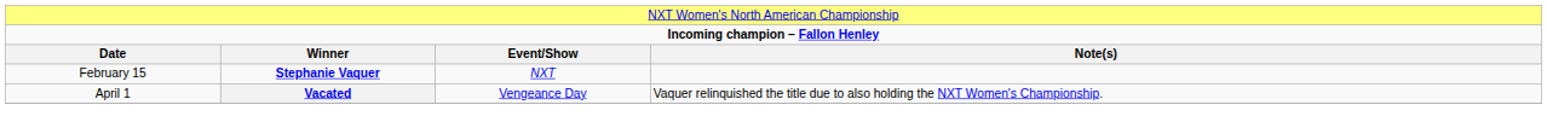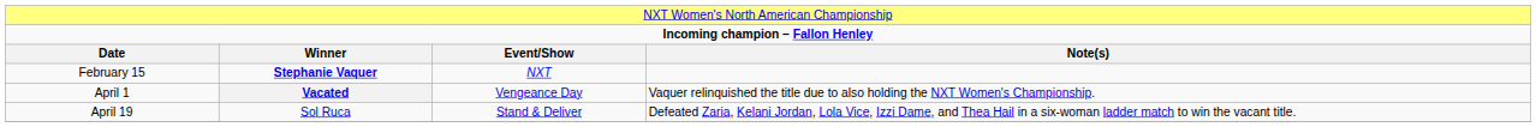+ row: April 19 | Sol Ruca | Stand & Deliver | Defeated Zaria, Kelani Jordan, Lola Vice, Izzi Dame, and Thea Hail in a six-woman ladder match to win the vacant title.
